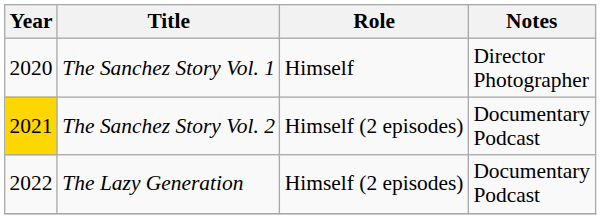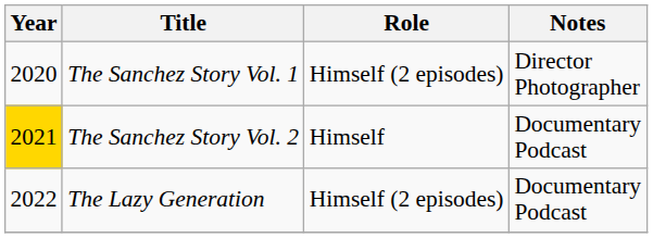The Sanchez Story Vol. 1 | Role: Himself -> Himself (2 episodes)
The Sanchez Story Vol. 2 | Role: Himself (2 episodes) -> Himself
